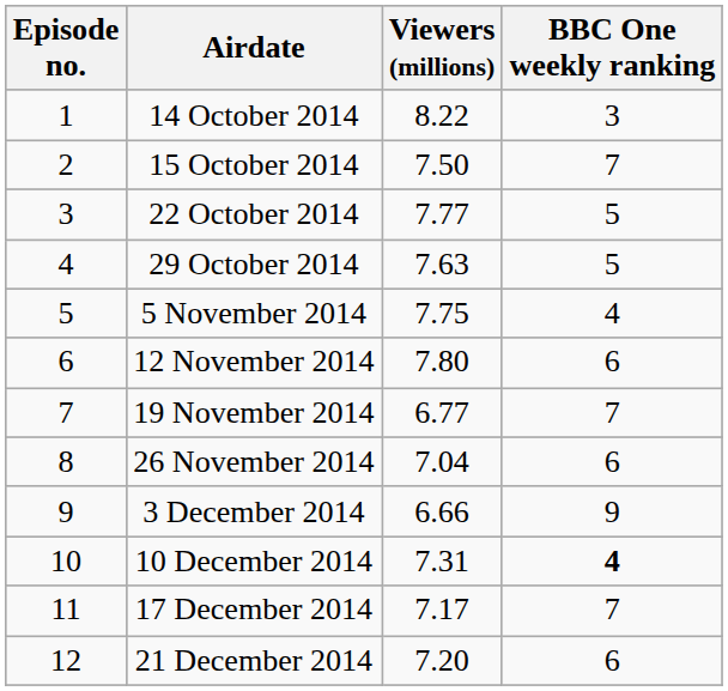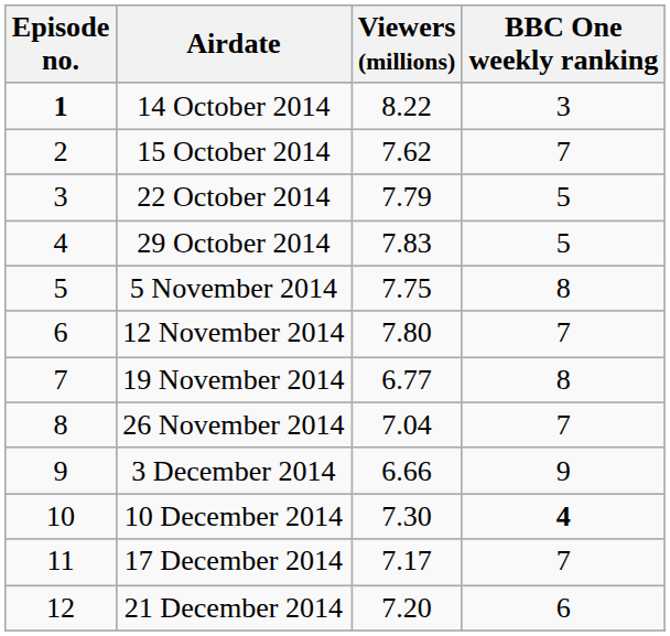14 October 2014 | Episode no.: normal -> bold
15 October 2014 | Viewers (millions): 7.50 -> 7.62
22 October 2014 | Viewers (millions): 7.77 -> 7.79
29 October 2014 | Viewers (millions): 7.63 -> 7.83
5 November 2014 | BBC One weekly ranking: 4 -> 8
12 November 2014 | BBC One weekly ranking: 6 -> 7
19 November 2014 | BBC One weekly ranking: 7 -> 8
26 November 2014 | BBC One weekly ranking: 6 -> 7
10 December 2014 | Viewers (millions): 7.31 -> 7.30
